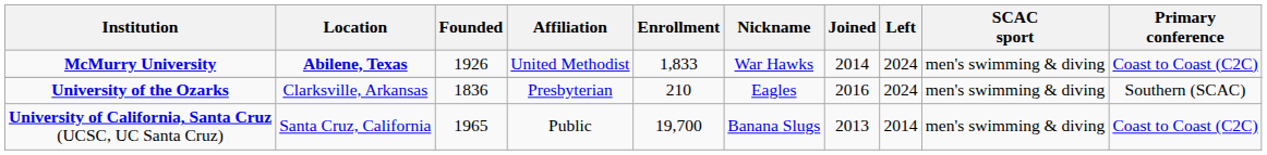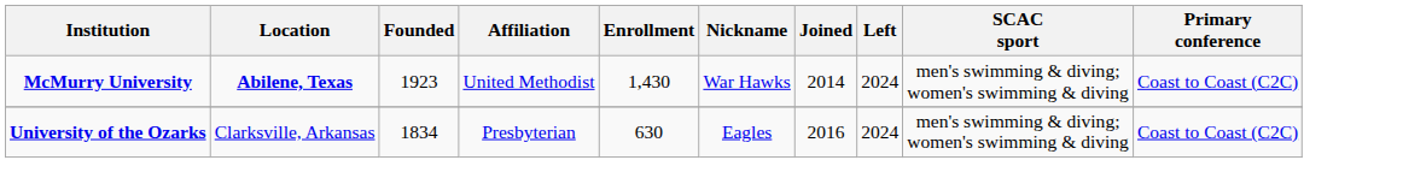McMurry University | Founded: 1926 -> 1923
McMurry University | Enrollment: 1,833 -> 1,430
McMurry University | SCAC sport: men's swimming & diving -> men's swimming & diving; women's swimming & diving
University of the Ozarks | Founded: 1836 -> 1834
University of the Ozarks | Enrollment: 210 -> 630
University of the Ozarks | SCAC sport: men's swimming & diving -> men's swimming & diving; women's swimming & diving
University of the Ozarks | Primary conference: Southern (SCAC) -> Coast to Coast (C2C)
- row: University of California, Santa Cruz (UCSC, UC Santa Cruz) | Santa Cruz, California | 1965 | Public | 19,700 | Banana Slugs | 2013 | 2014 | men's swimming & diving | Coast to Coast (C2C)
